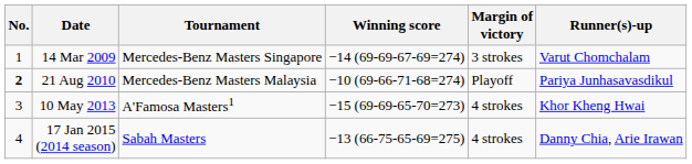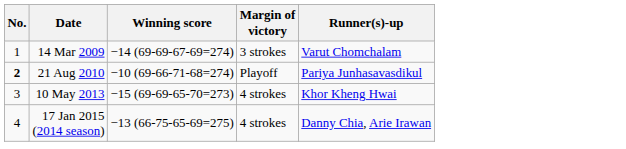- column: Tournament | Mercedes-Benz Masters Singapore | Mercedes-Benz Masters Malaysia | A'Famosa Masters1 | Sabah Masters
